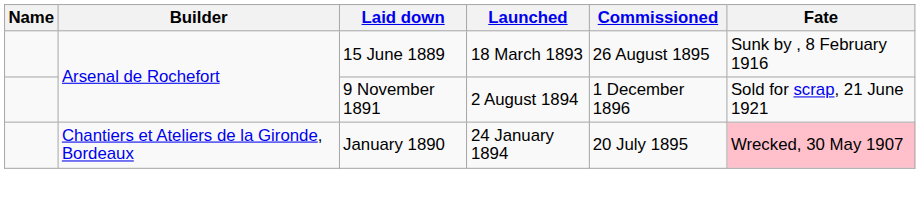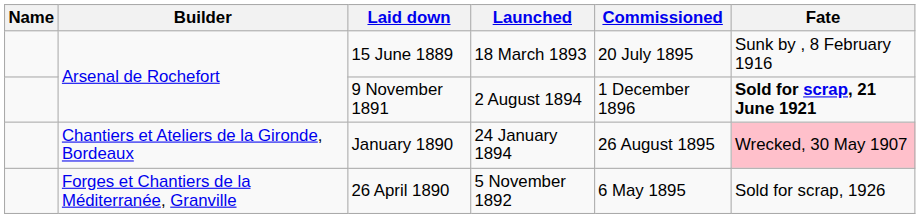15 June 1889 | Commissioned: 26 August 1895 -> 20 July 1895
9 November 1891 | Fate: normal -> bold
January 1890 | Commissioned: 20 July 1895 -> 26 August 1895
+ row: Forges et Chantiers de la Méditerranée, Granville | 26 April 1890 | 5 November 1892 | 6 May 1895 | Sold for scrap, 1926
